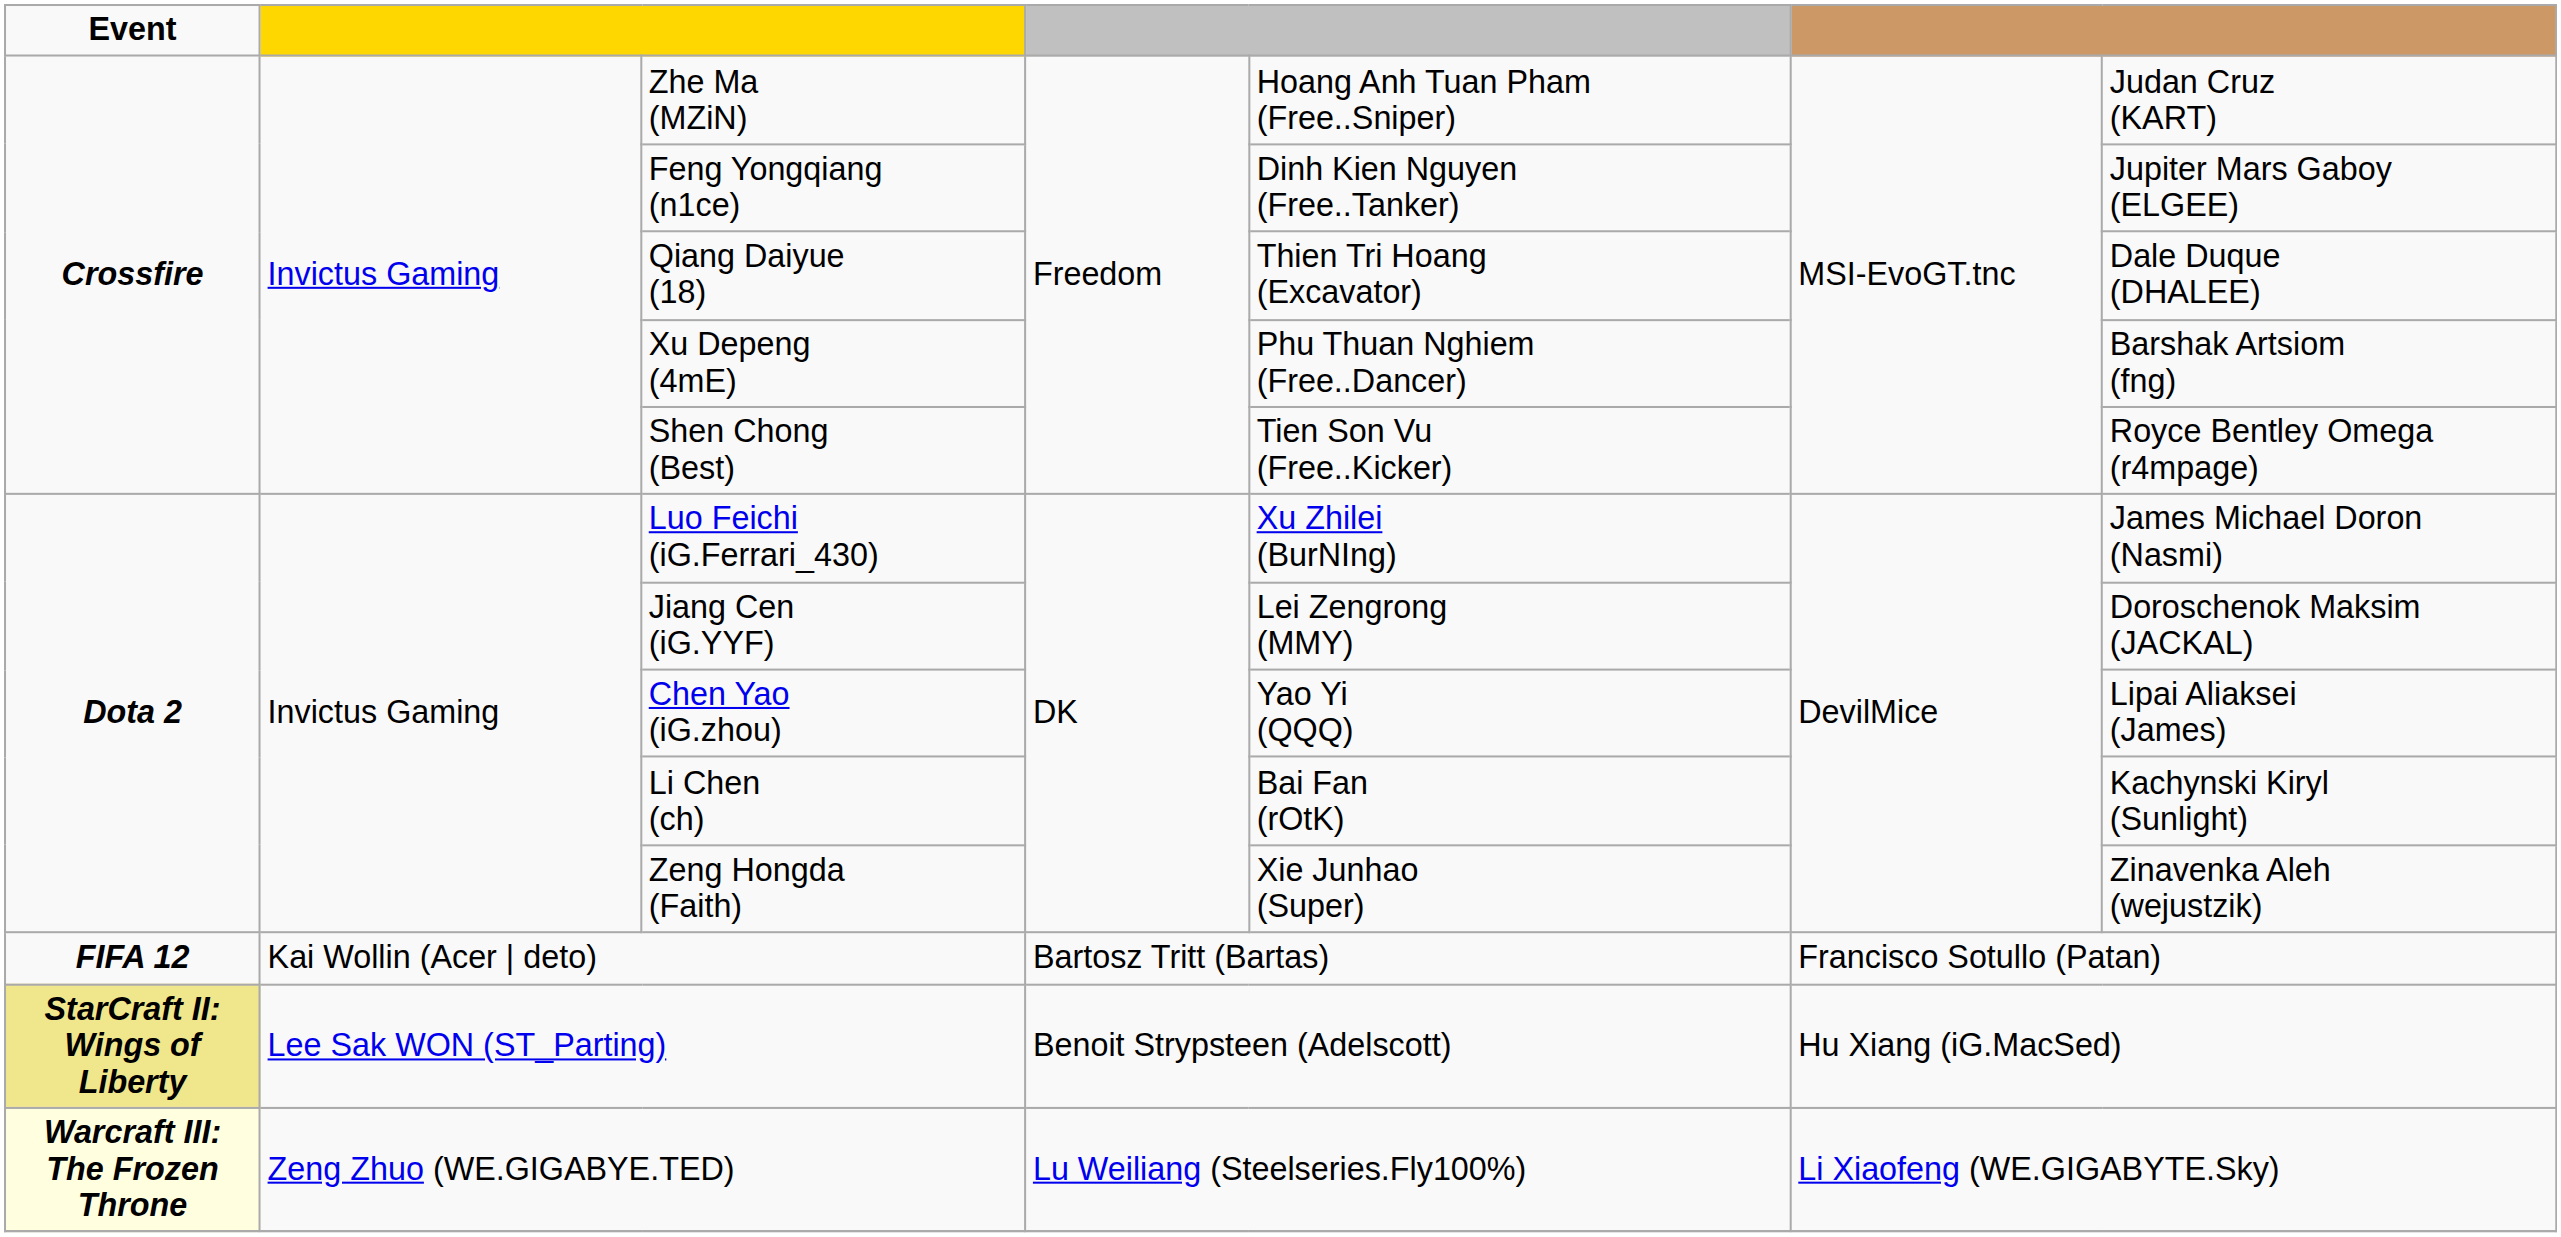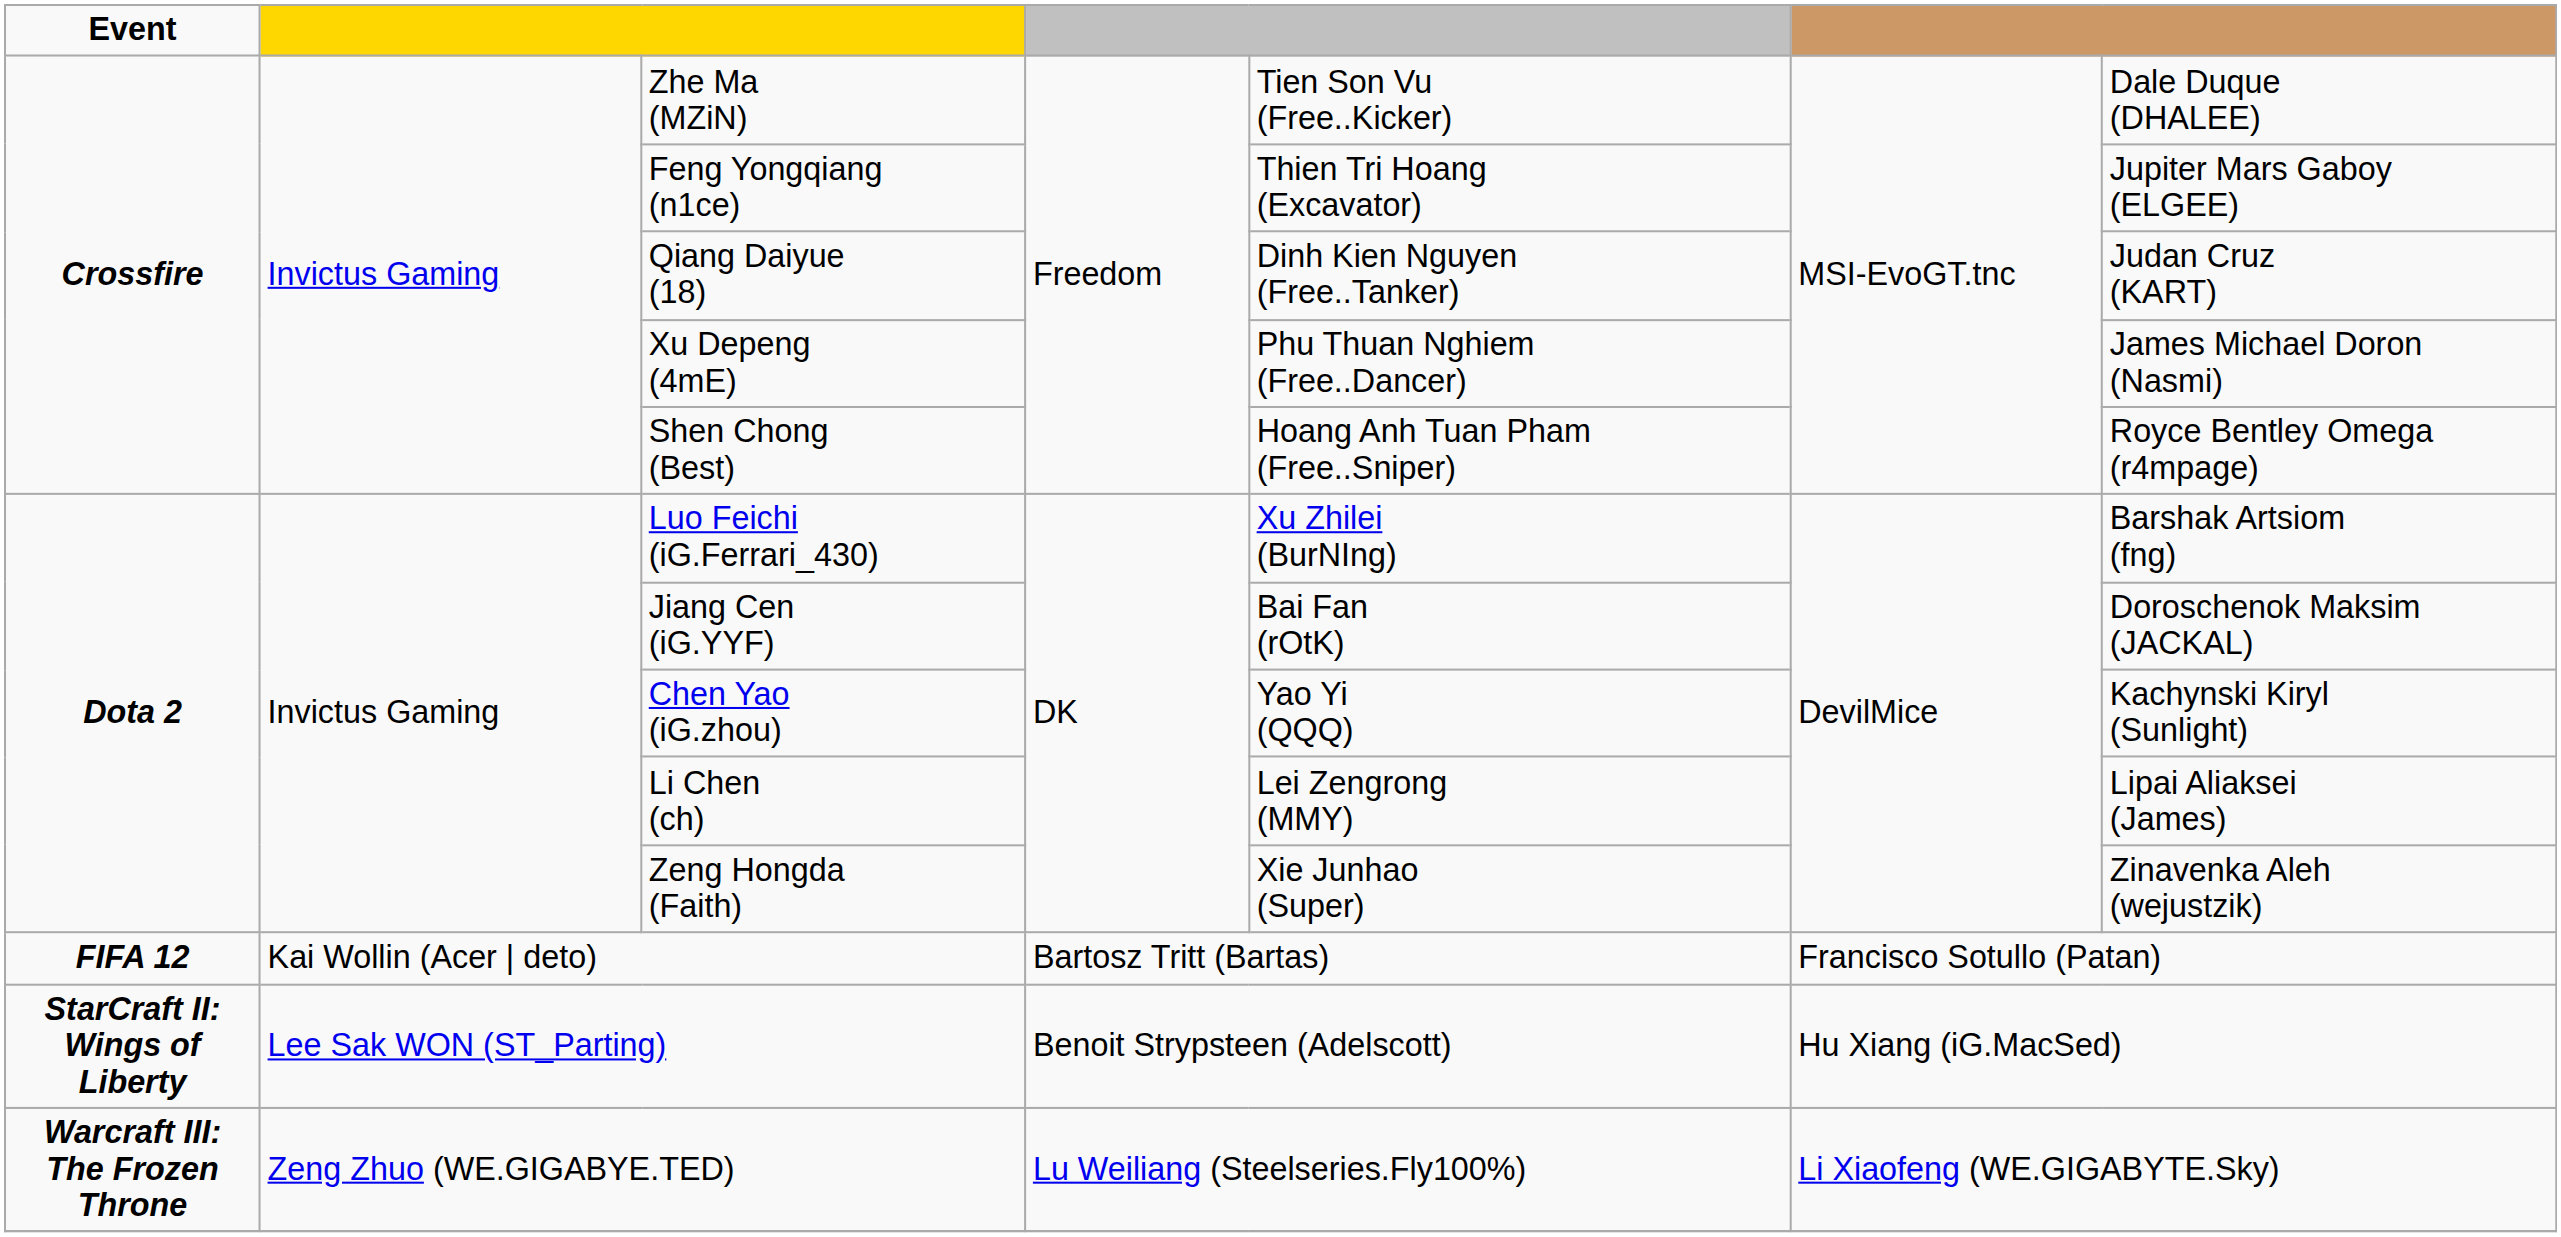Zhe Ma (MZiN) | column 5: Hoang Anh Tuan Pham (Free..Sniper) -> Tien Son Vu (Free..Kicker)
Zhe Ma (MZiN) | column 7: Judan Cruz (KART) -> Dale Duque (DHALEE)
Feng Yongqiang (n1ce) | column 5: Dinh Kien Nguyen (Free..Tanker) -> Thien Tri Hoang (Excavator)
Qiang Daiyue (18) | column 5: Thien Tri Hoang (Excavator) -> Dinh Kien Nguyen (Free..Tanker)
Qiang Daiyue (18) | column 7: Dale Duque (DHALEE) -> Judan Cruz (KART)
Xu Depeng (4mE) | column 7: Barshak Artsiom (fng) -> James Michael Doron (Nasmi)
Shen Chong (Best) | column 5: Tien Son Vu (Free..Kicker) -> Hoang Anh Tuan Pham (Free..Sniper)
Luo Feichi (iG.Ferrari_430) | column 7: James Michael Doron (Nasmi) -> Barshak Artsiom (fng)
Jiang Cen (iG.YYF) | column 5: Lei Zengrong (MMY) -> Bai Fan (rOtK)
Chen Yao (iG.zhou) | column 7: Lipai Aliaksei (James) -> Kachynski Kiryl (Sunlight)
Li Chen (ch) | column 5: Bai Fan (rOtK) -> Lei Zengrong (MMY)
Li Chen (ch) | column 7: Kachynski Kiryl (Sunlight) -> Lipai Aliaksei (James)
Lee Sak WON (ST_Parting) | Event: khaki background -> no background
Zeng Zhuo (WE.GIGABYE.TED) | Event: lightyellow background -> no background
